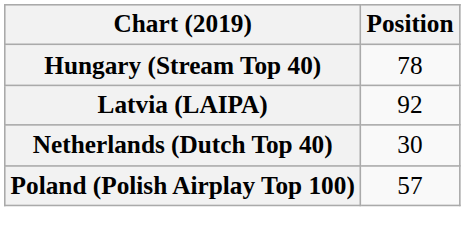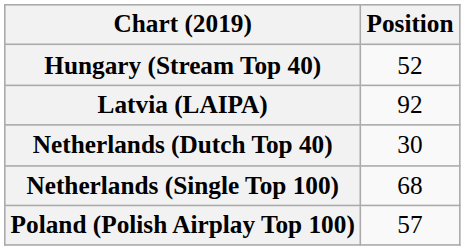Hungary (Stream Top 40) | Position: 78 -> 52
+ row: Netherlands (Single Top 100) | 68
